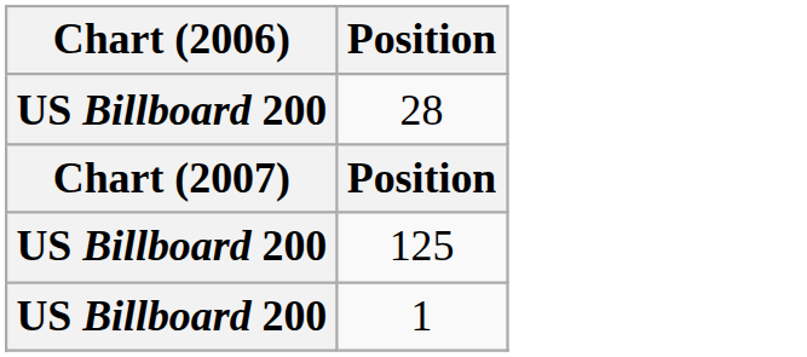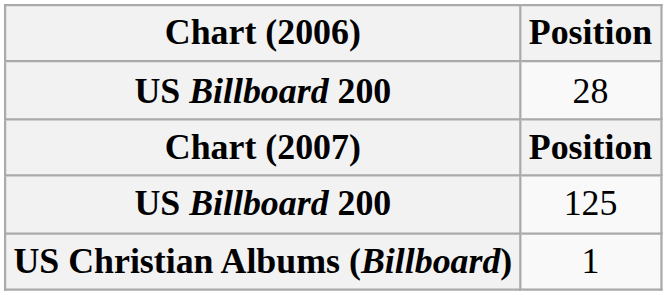1 | Chart (2006): US Billboard 200 -> US Christian Albums (Billboard)
